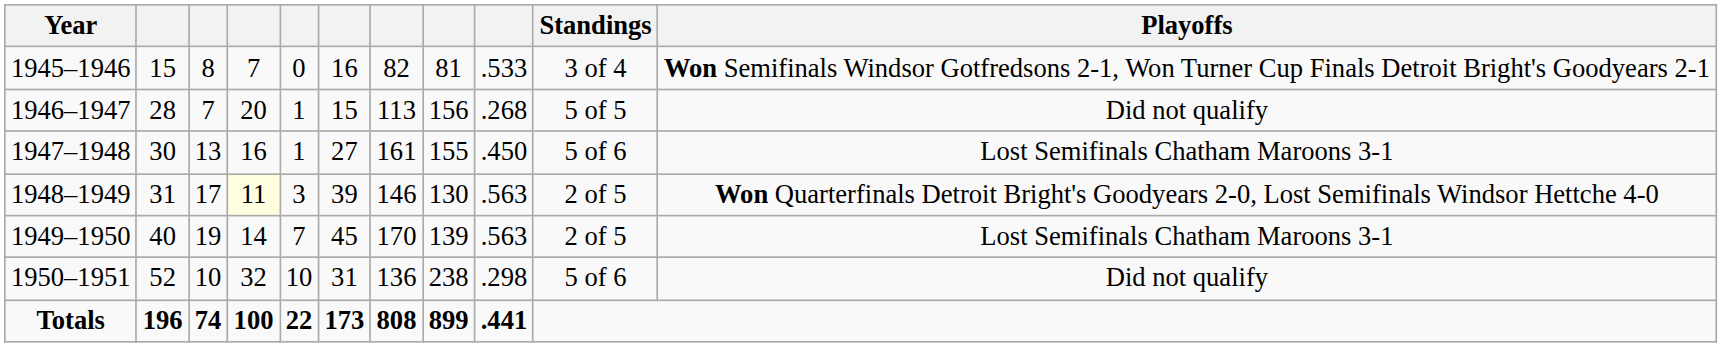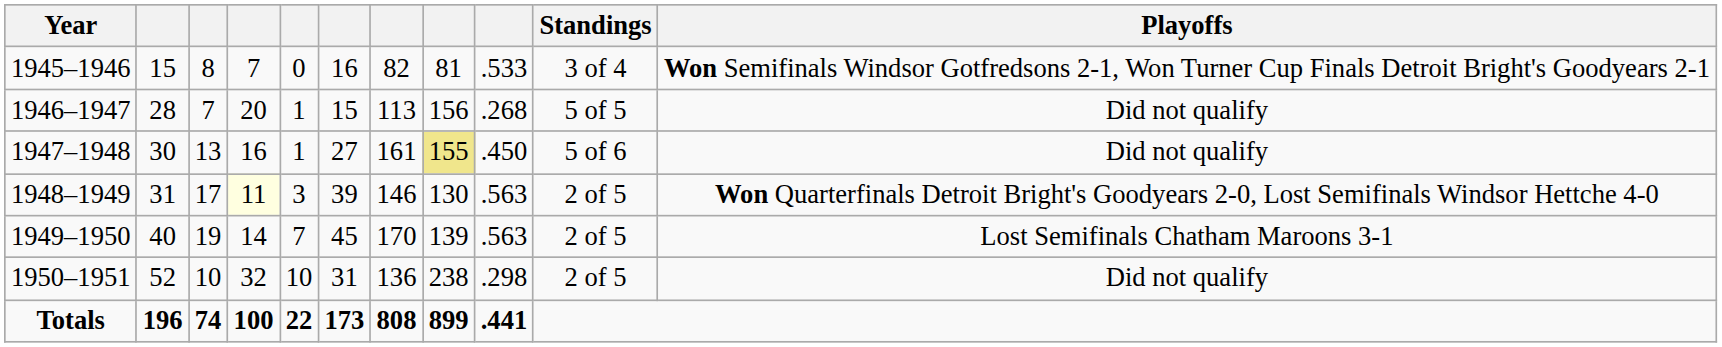1947–1948 | column 8: no background -> khaki background
1947–1948 | Playoffs: Lost Semifinals Chatham Maroons 3-1 -> Did not qualify
1950–1951 | Standings: 5 of 6 -> 2 of 5
